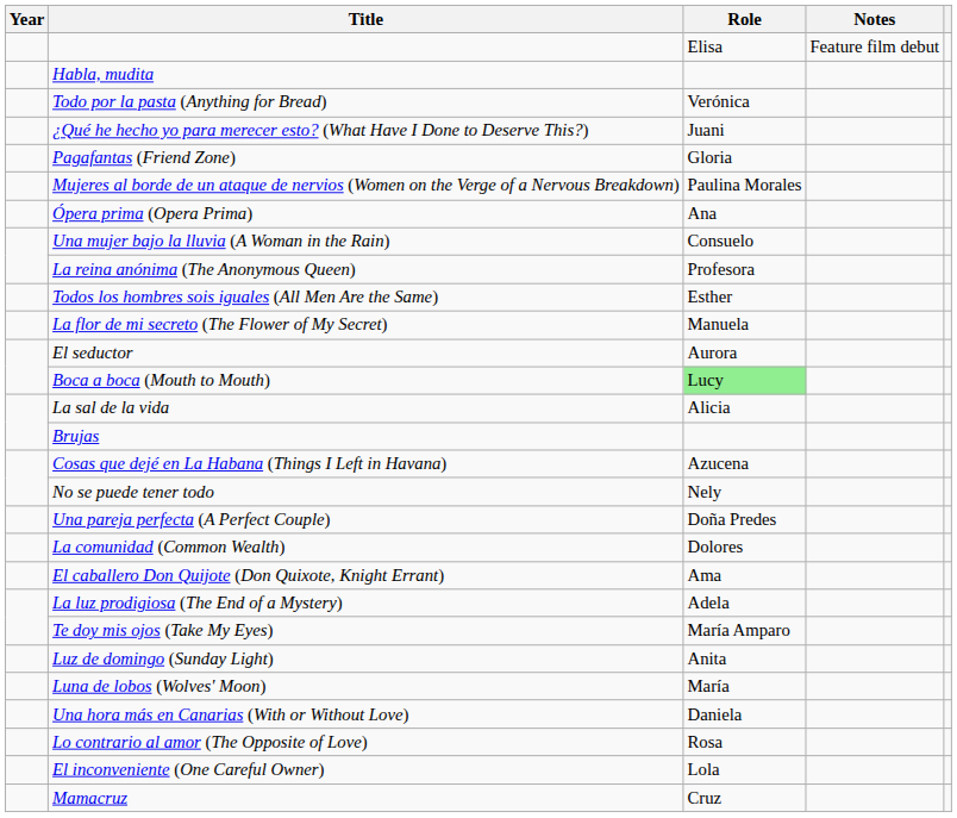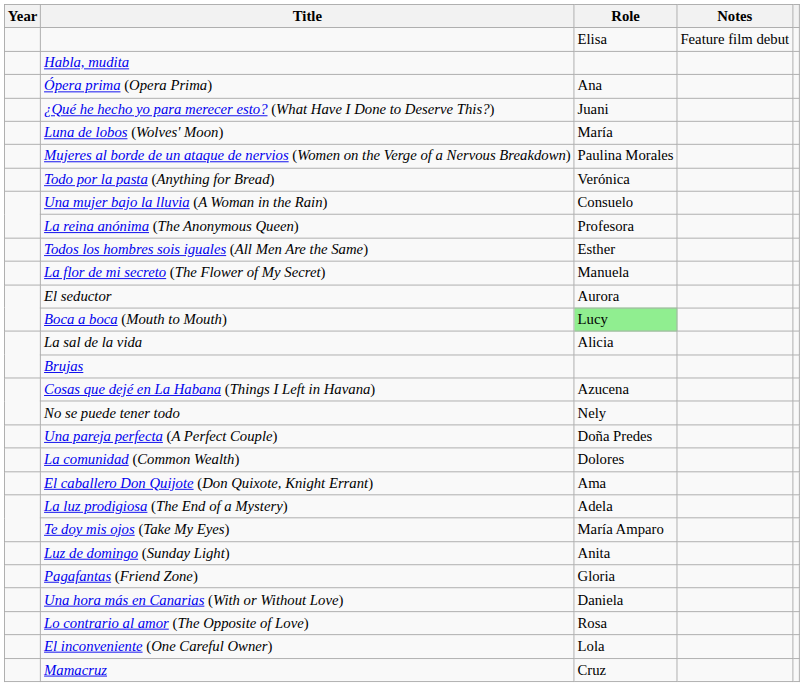rows swapped: Ópera prima (Opera Prima) <-> Todo por la pasta (Anything for Bread)
rows swapped: Luna de lobos (Wolves' Moon) <-> Pagafantas (Friend Zone)
